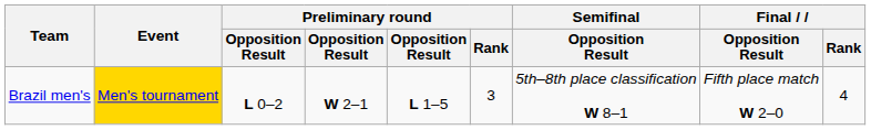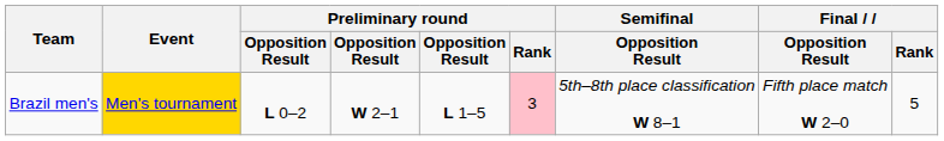Brazil men's | Preliminary round / Rank: no background -> pink background
Brazil men's | Final / Rank: 4 -> 5
